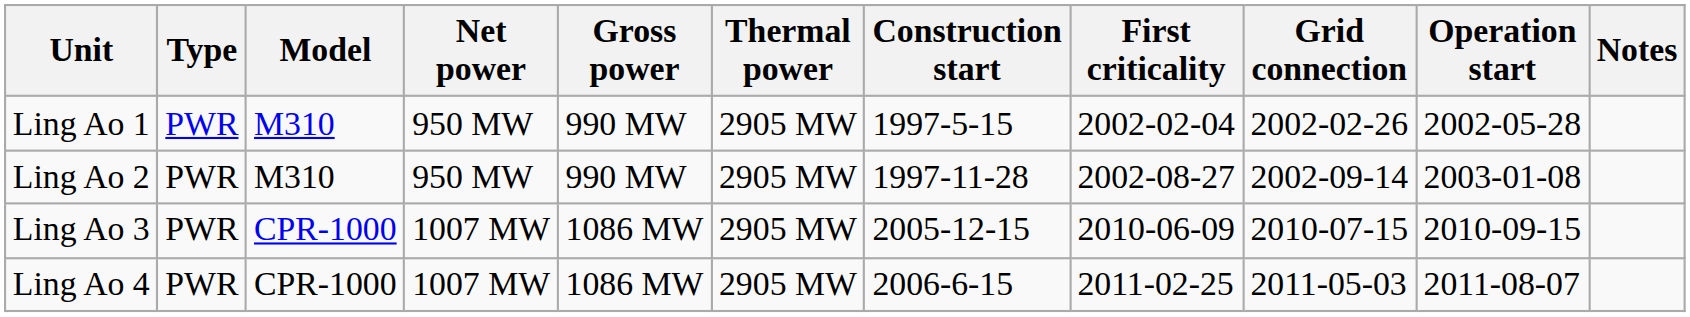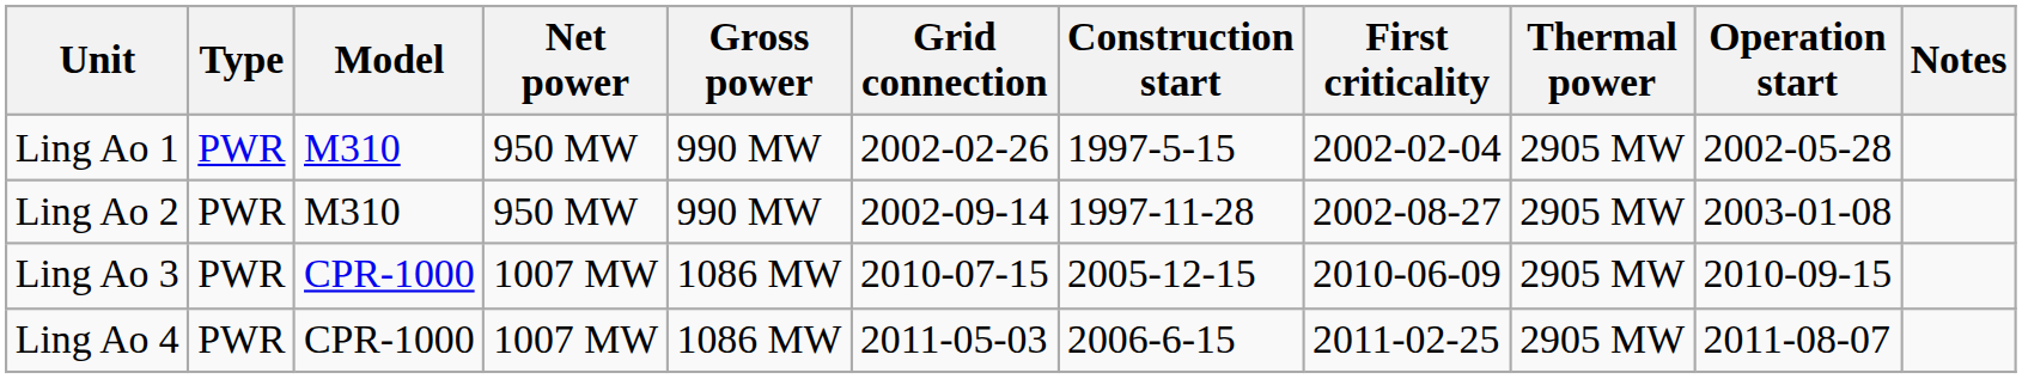columns swapped: Thermal power <-> Grid connection
